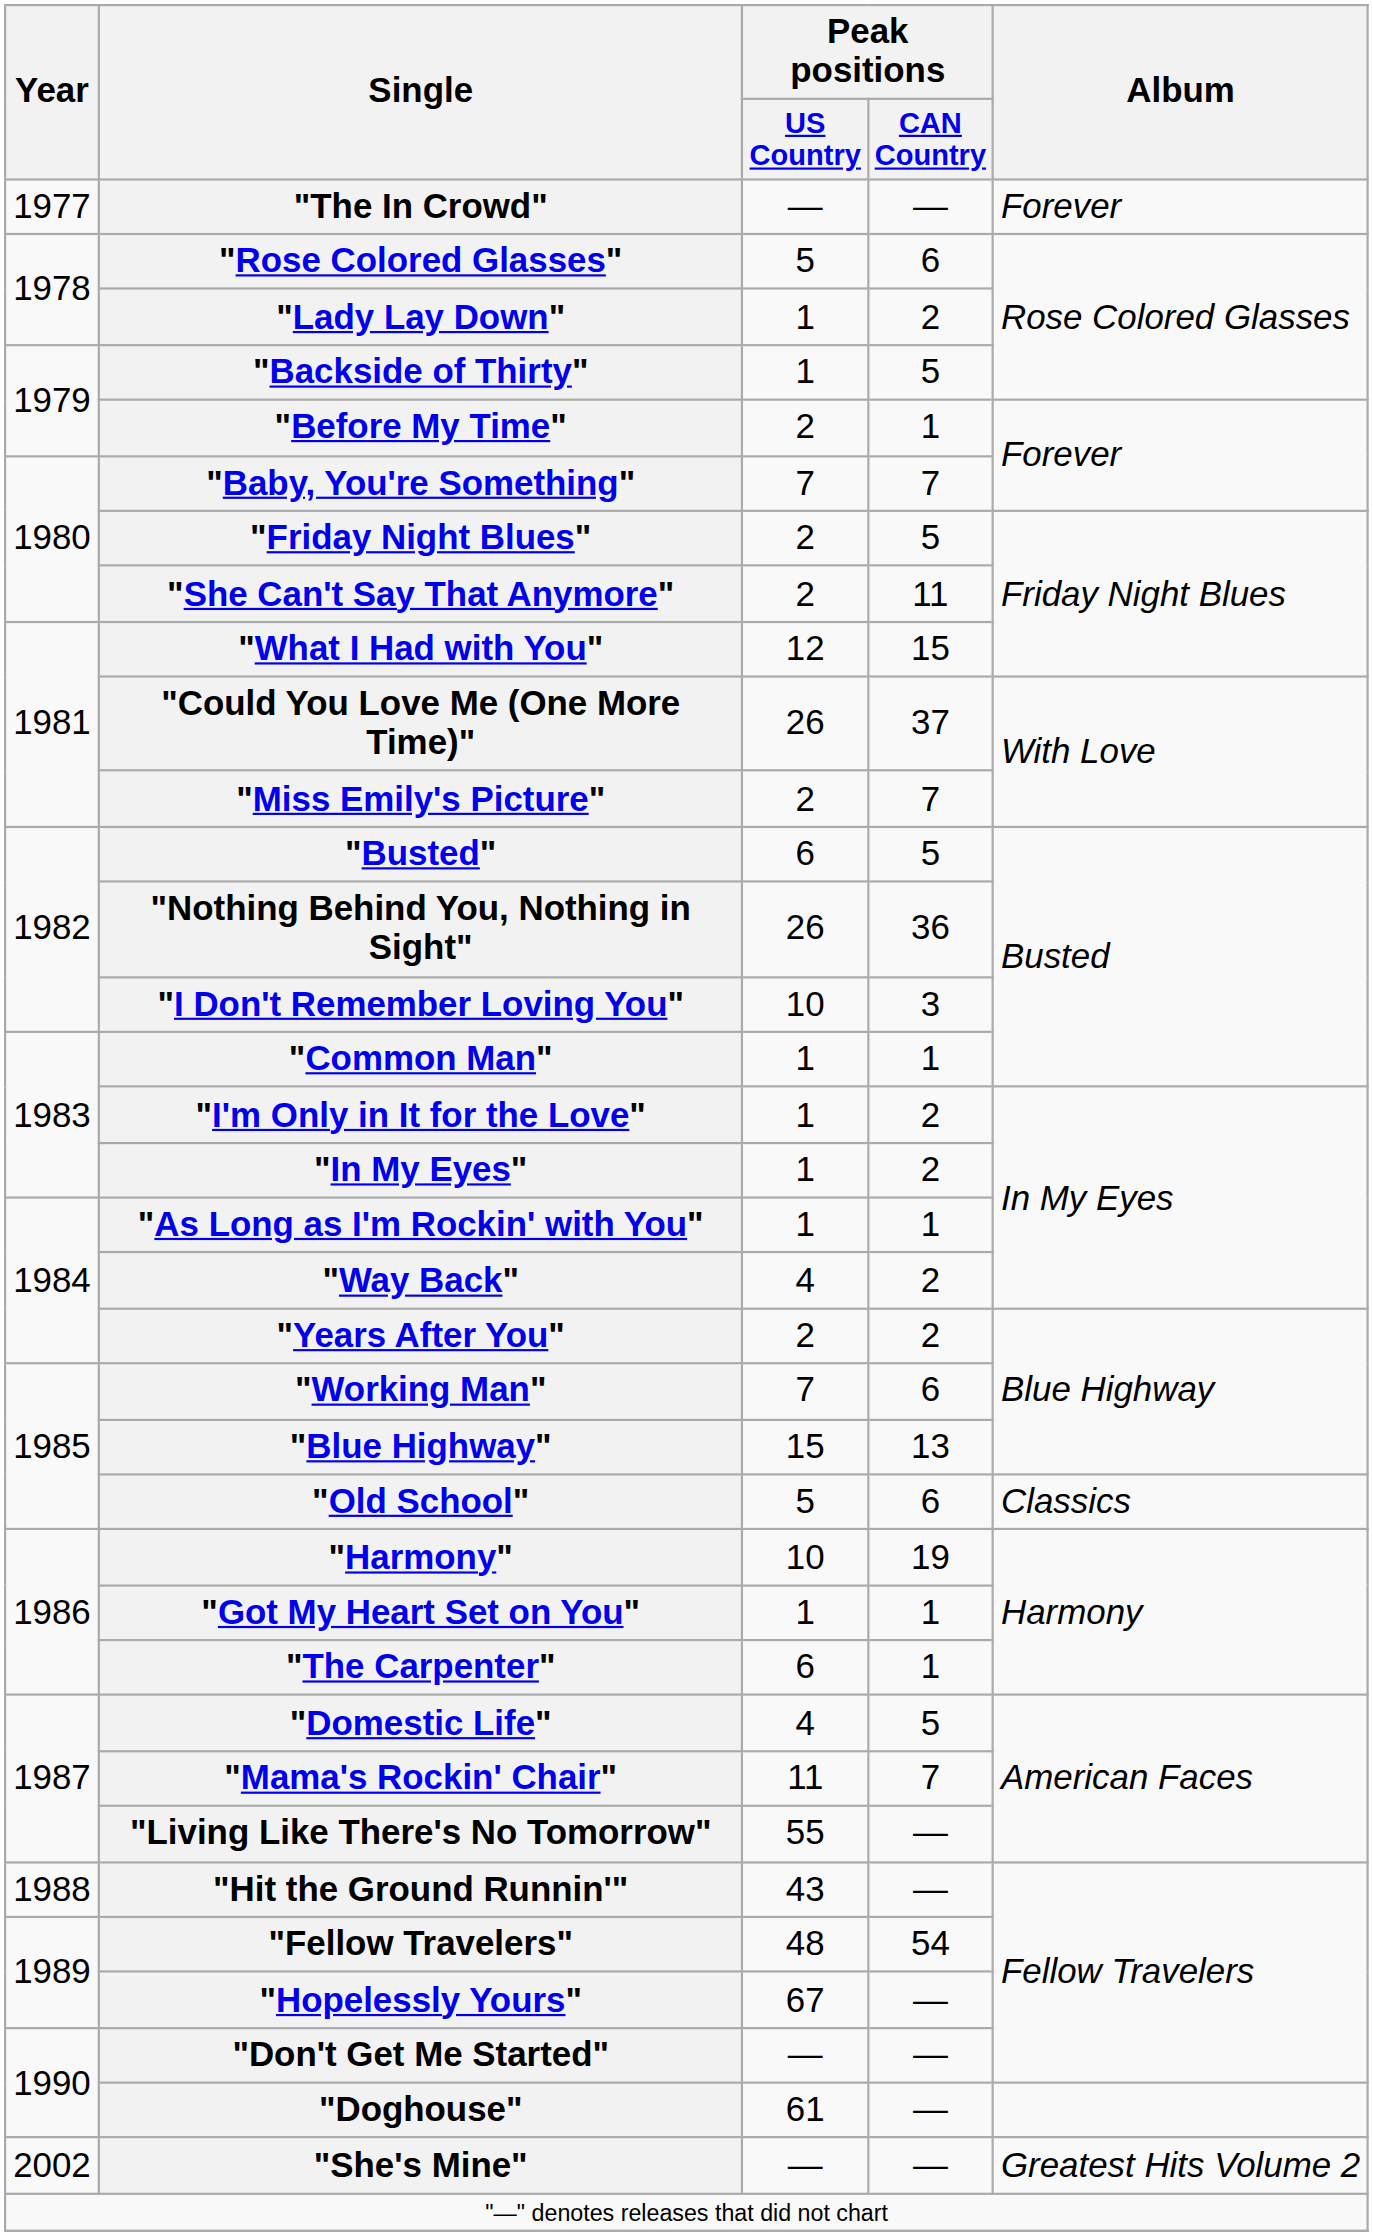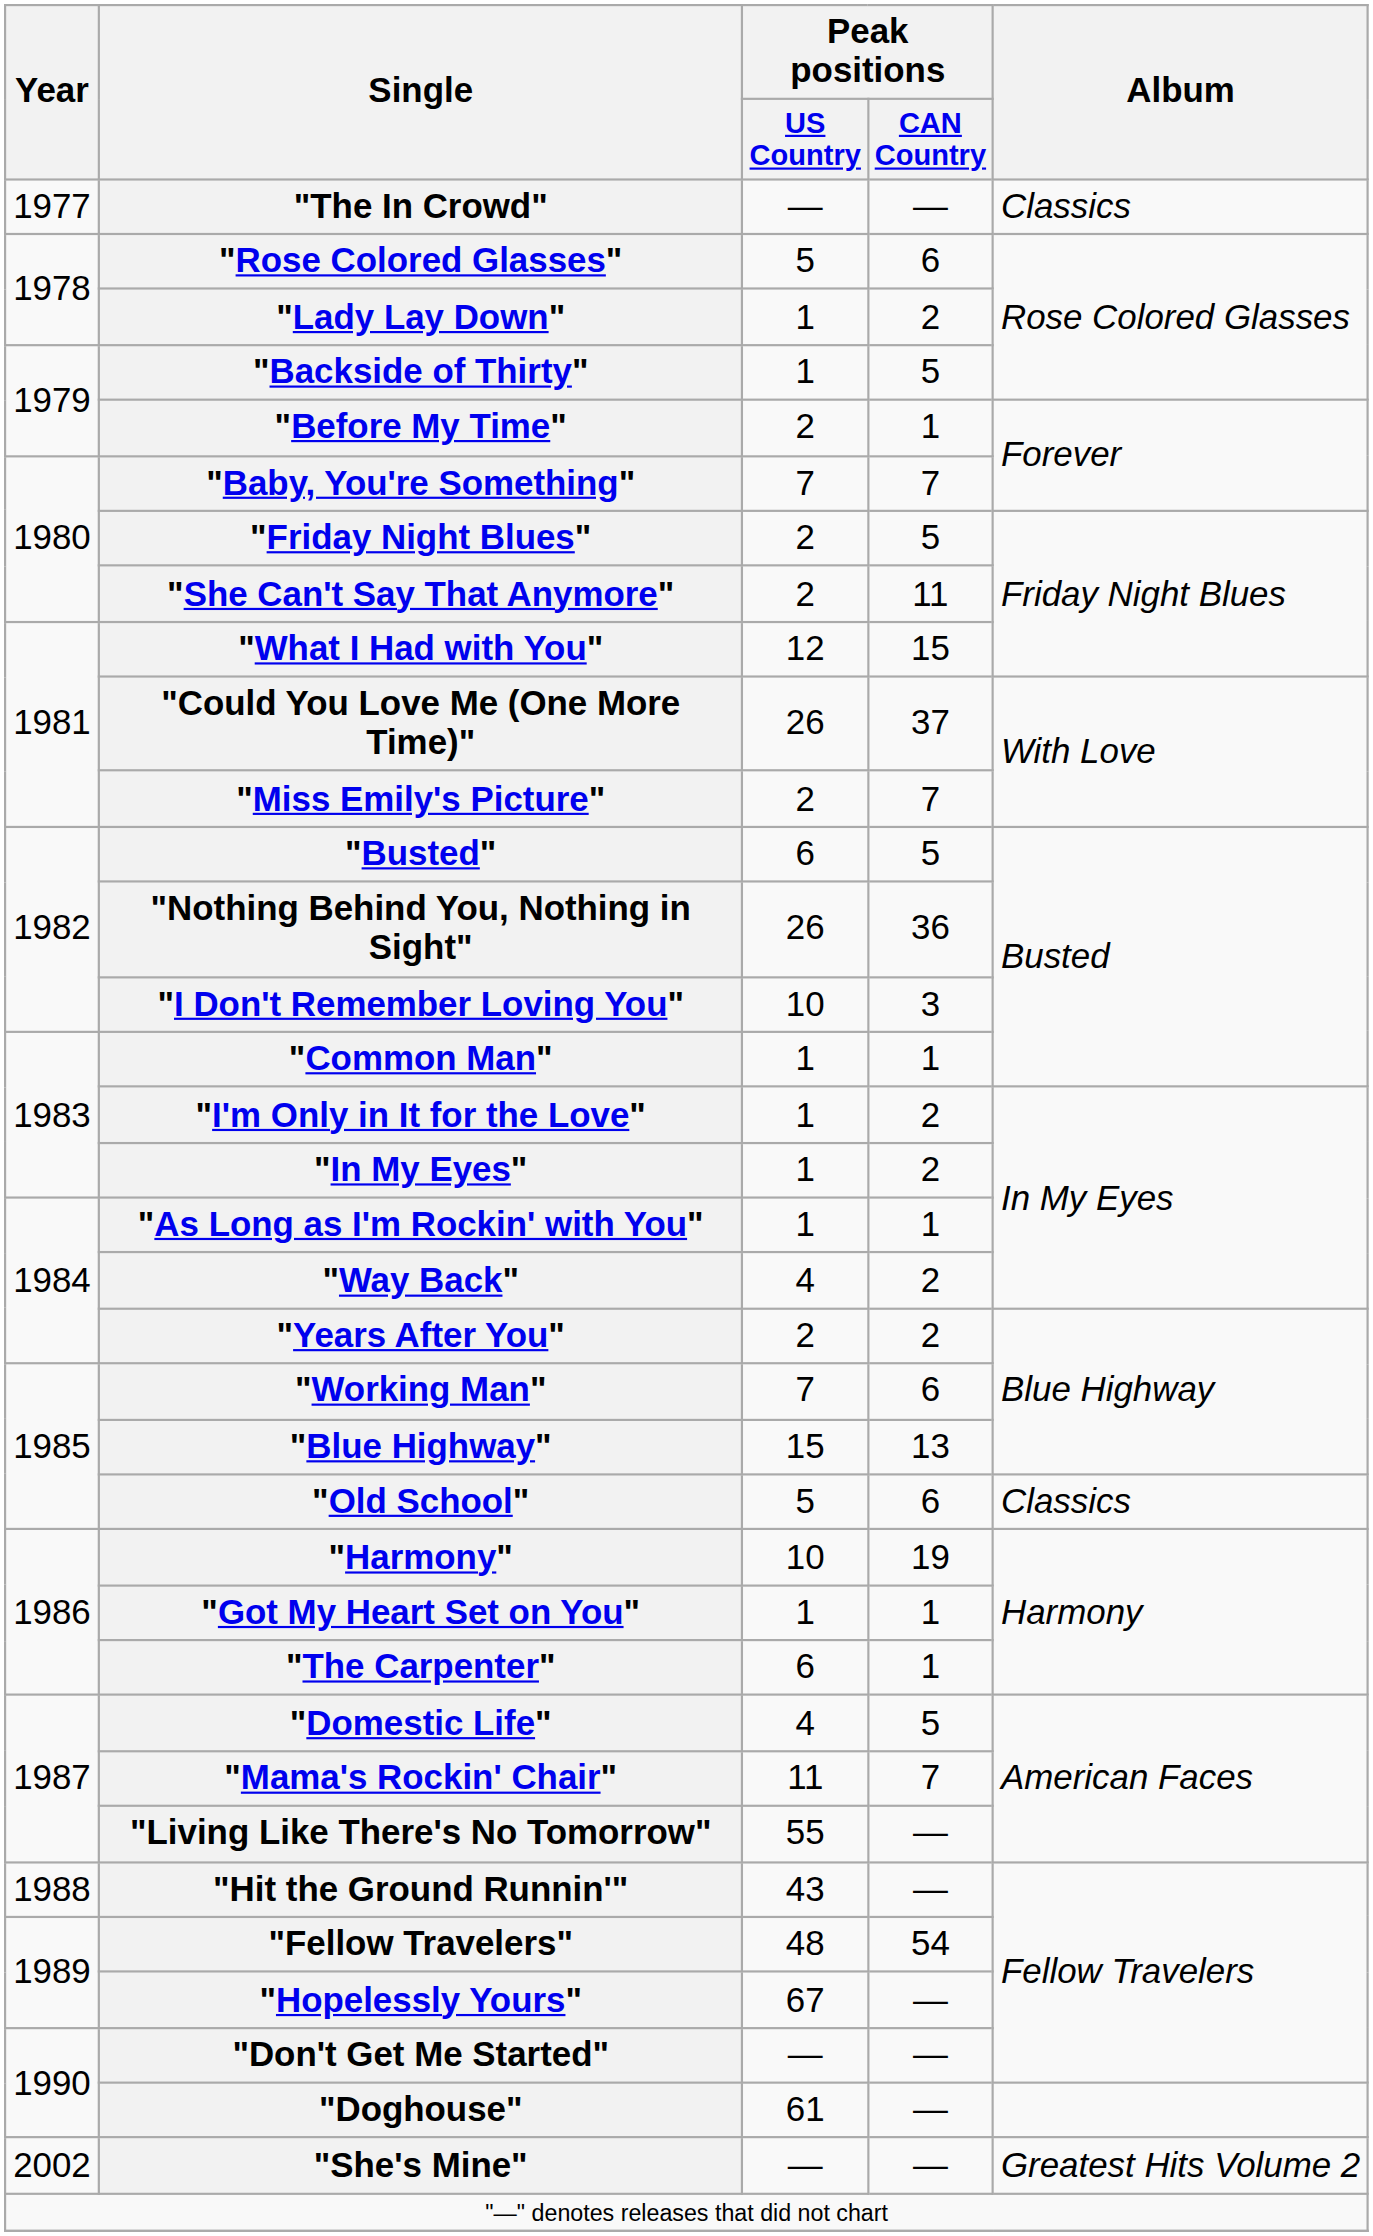"The In Crowd" | Album: Forever -> Classics
